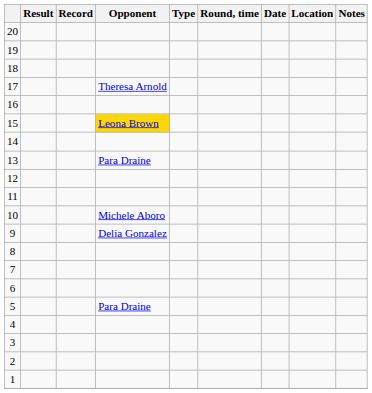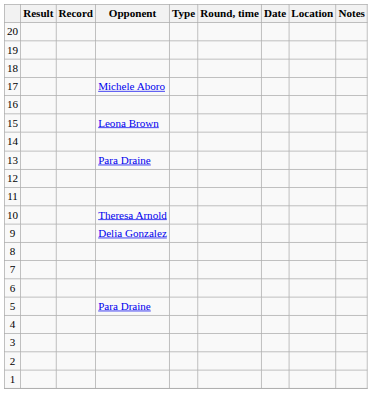17 | Opponent: Theresa Arnold -> Michele Aboro
15 | Opponent: gold background -> no background
10 | Opponent: Michele Aboro -> Theresa Arnold
